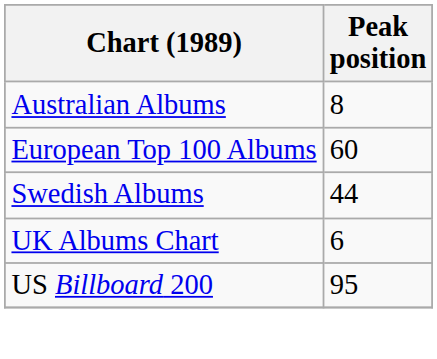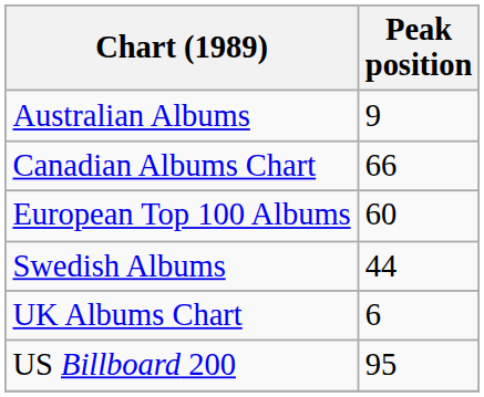Australian Albums | Peak position: 8 -> 9
+ row: Canadian Albums Chart | 66
